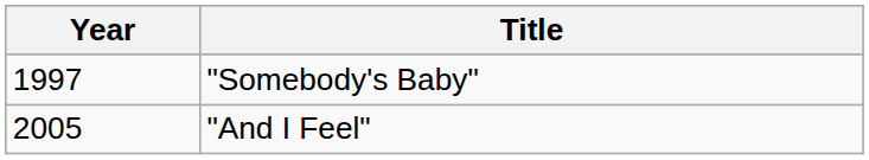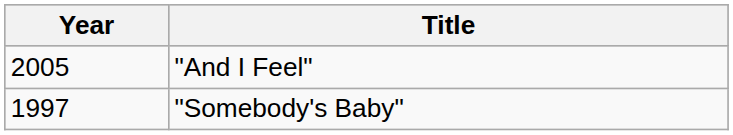rows swapped: "Somebody's Baby" <-> "And I Feel"
